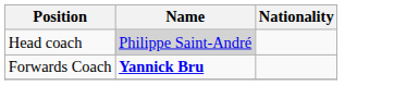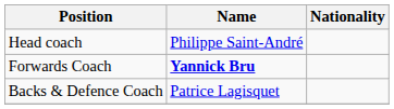Head coach | Name: lightgrey background -> no background
+ row: Backs & Defence Coach | Patrice Lagisquet
